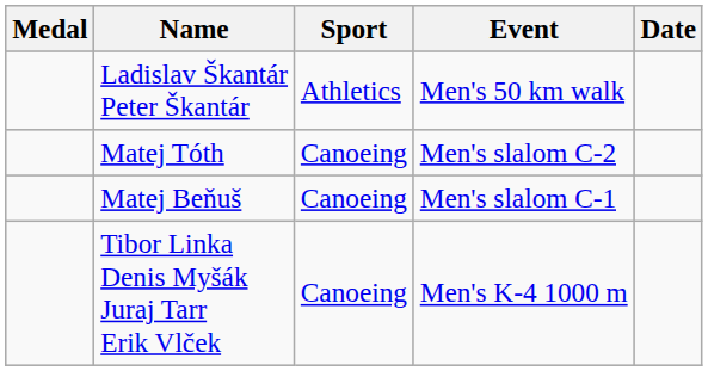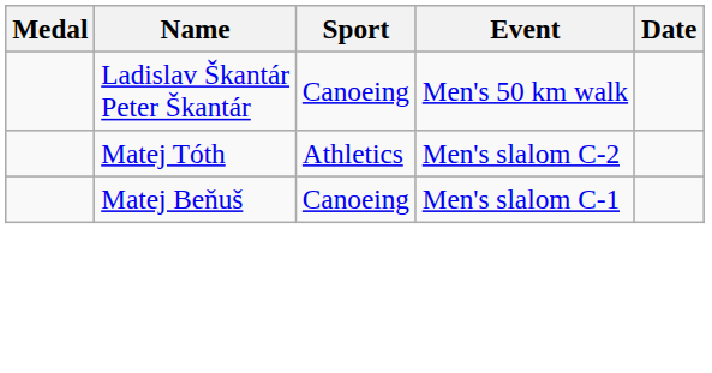Ladislav Škantár Peter Škantár | Sport: Athletics -> Canoeing
Matej Tóth | Sport: Canoeing -> Athletics
- row: Tibor Linka Denis Myšák Juraj Tarr Erik Vlček | Canoeing | Men's K-4 1000 m
